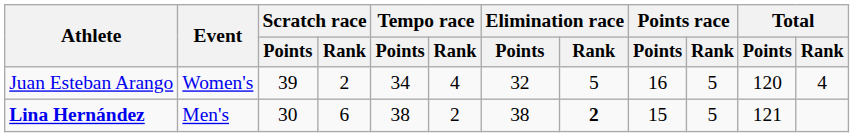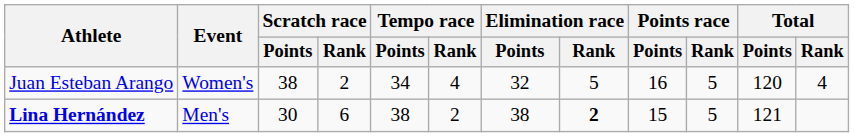Juan Esteban Arango | Scratch race / Points: 39 -> 38
